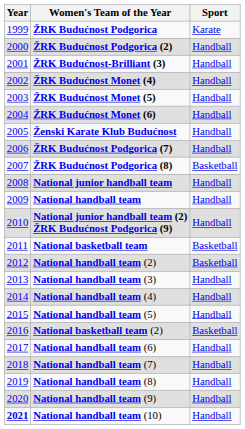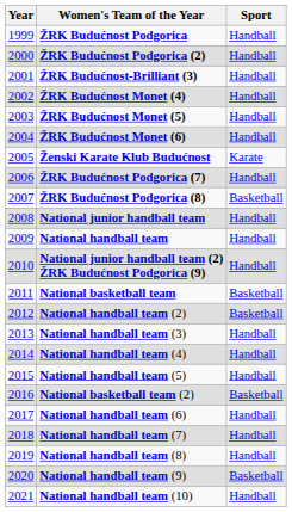ŽRK Budućnost Podgorica | Sport: Karate -> Handball
Ženski Karate Klub Budućnost | Sport: Handball -> Karate
National handball team (9) | Sport: Handball -> Basketball
National handball team (10) | Year: bold -> normal
